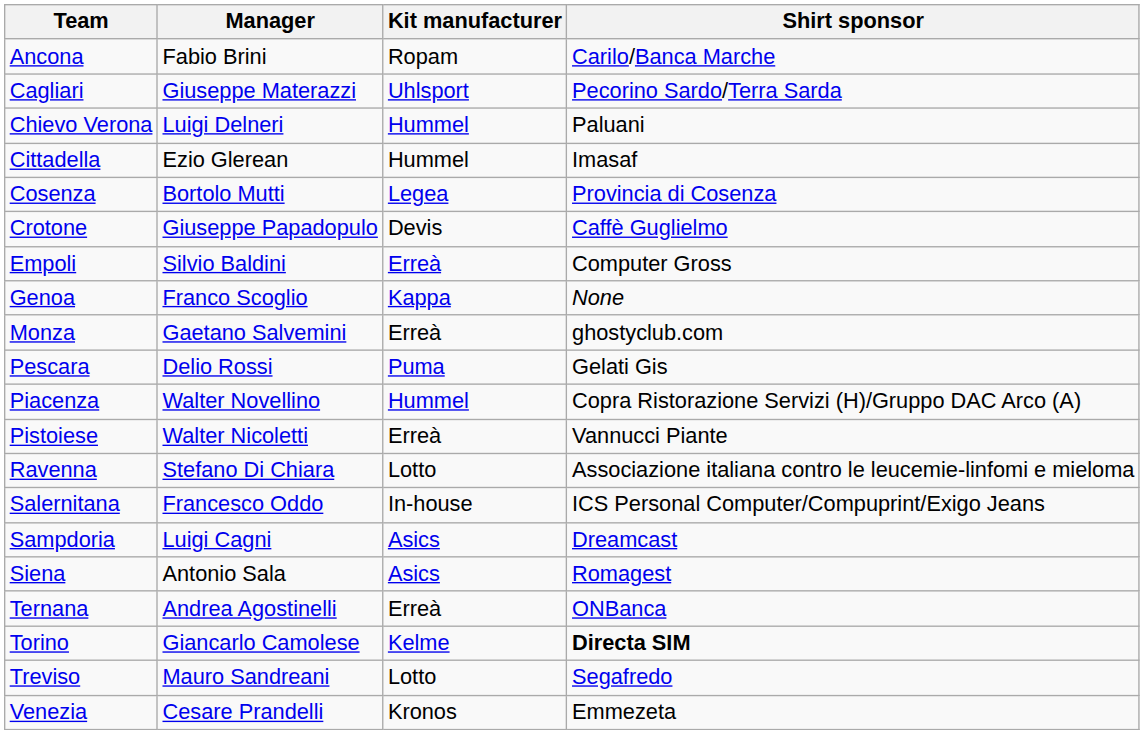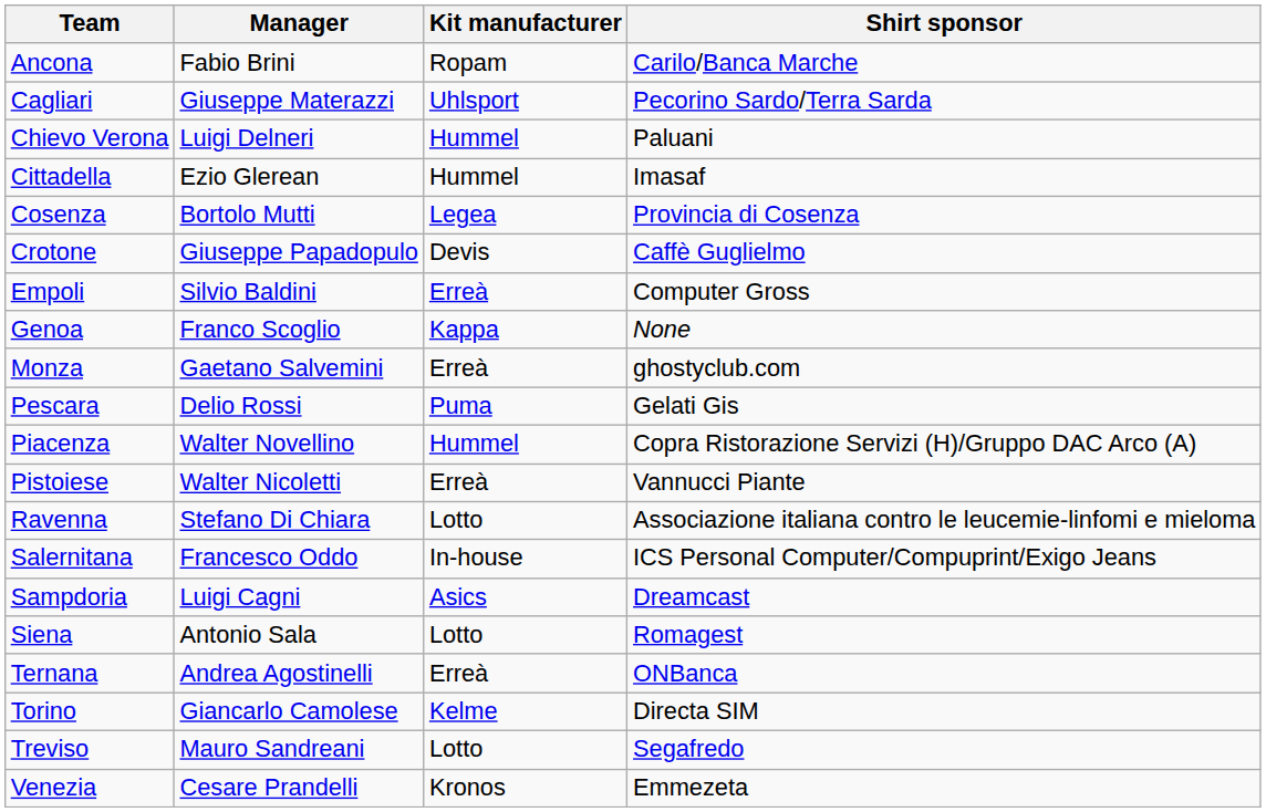Siena | Kit manufacturer: Asics -> Lotto
Torino | Shirt sponsor: bold -> normal
